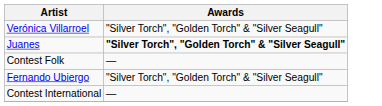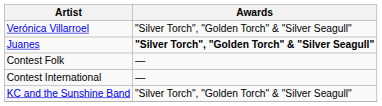- row: Fernando Ubiergo | "Silver Torch", "Golden Torch" & "Silver Seagull"
+ row: KC and the Sunshine Band | "Silver Torch", "Golden Torch" & "Silver Seagull"
